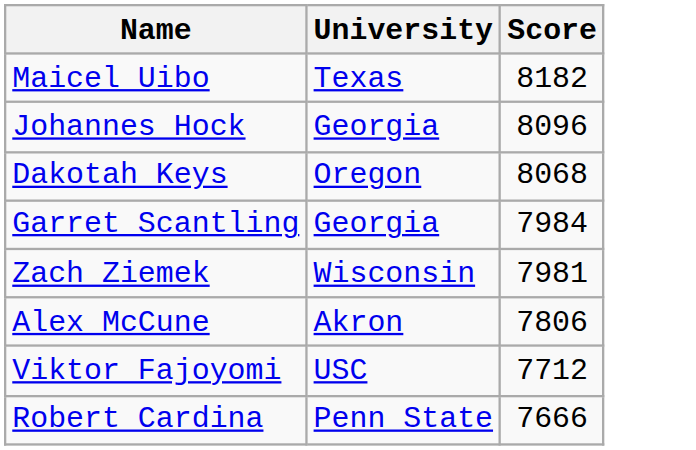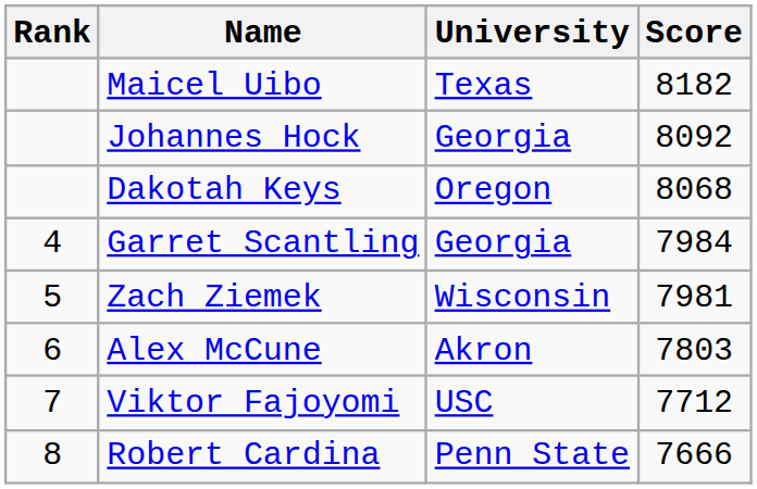+ column: Rank | 4 | 5 | 6 | 7 | 8
Johannes Hock | Score: 8096 -> 8092
Alex McCune | Score: 7806 -> 7803
